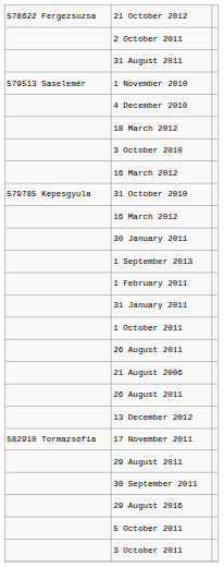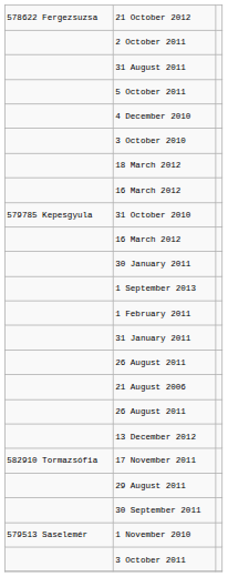rows swapped: 1 November 2010 <-> 5 October 2011
rows swapped: 3 October 2010 <-> 18 March 2012
- row: 1 October 2011
- row: 29 August 2016
